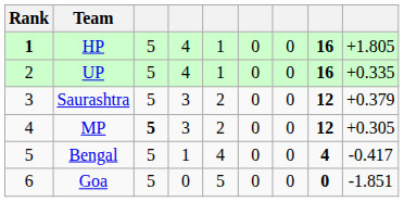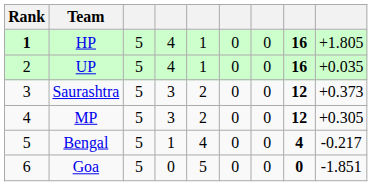UP | column 9: +0.335 -> +0.035
Saurashtra | column 9: +0.379 -> +0.373
MP | column 3: bold -> normal
Bengal | column 9: -0.417 -> -0.217
